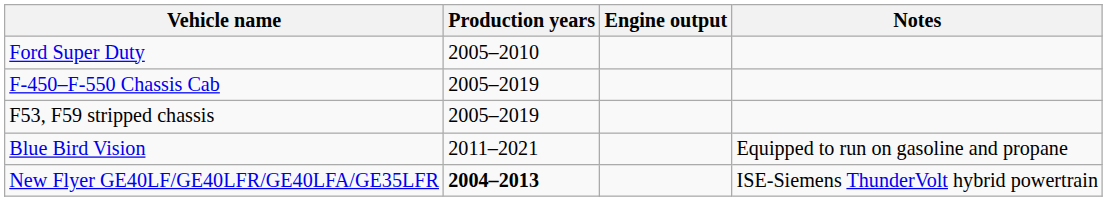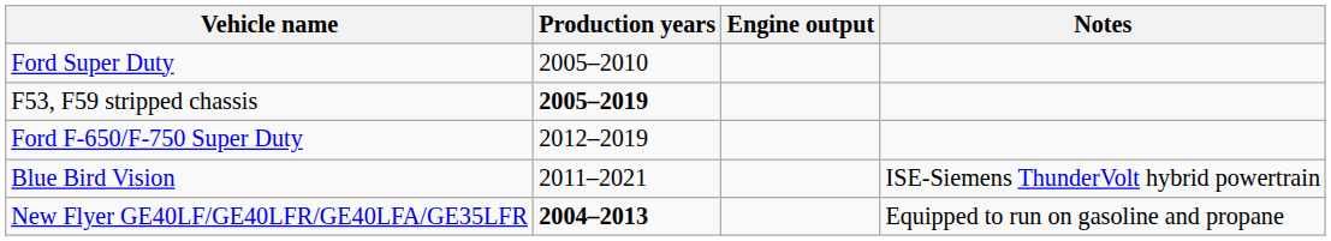- row: F-450–F-550 Chassis Cab | 2005–2019
F53, F59 stripped chassis | Production years: normal -> bold
+ row: Ford F-650/F-750 Super Duty | 2012–2019
Blue Bird Vision | Notes: Equipped to run on gasoline and propane -> ISE-Siemens ThunderVolt hybrid powertrain
New Flyer GE40LF/GE40LFR/GE40LFA/GE35LFR | Notes: ISE-Siemens ThunderVolt hybrid powertrain -> Equipped to run on gasoline and propane
